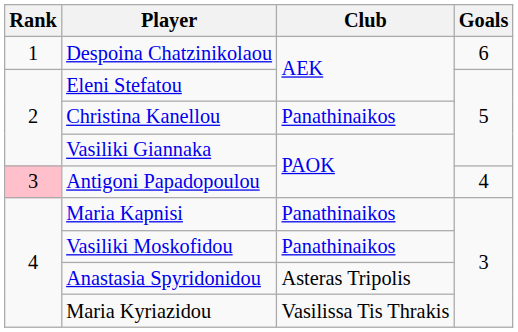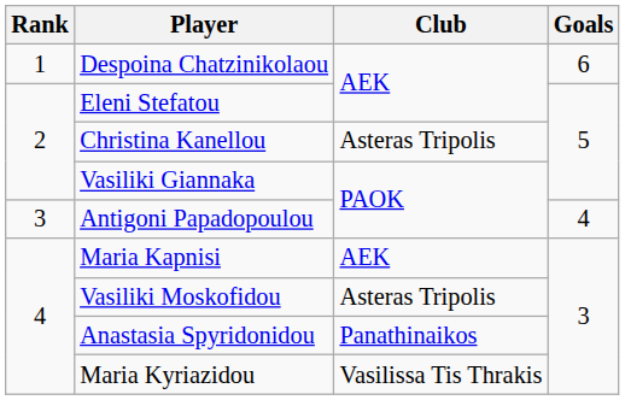Christina Kanellou | Club: Panathinaikos -> Asteras Tripolis
Antigoni Papadopoulou | Rank: pink background -> no background
Maria Kapnisi | Club: Panathinaikos -> AEK
Vasiliki Moskofidou | Club: Panathinaikos -> Asteras Tripolis
Anastasia Spyridonidou | Club: Asteras Tripolis -> Panathinaikos
